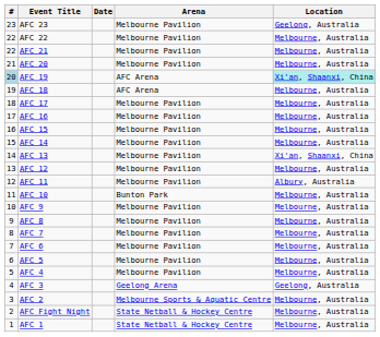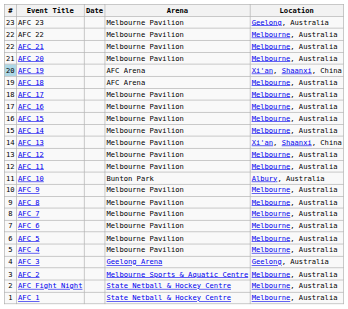AFC 19 | Location: paleturquoise background -> no background
AFC 11 | Location: Albury, Australia -> Melbourne, Australia
AFC 10 | Location: Melbourne, Australia -> Albury, Australia
